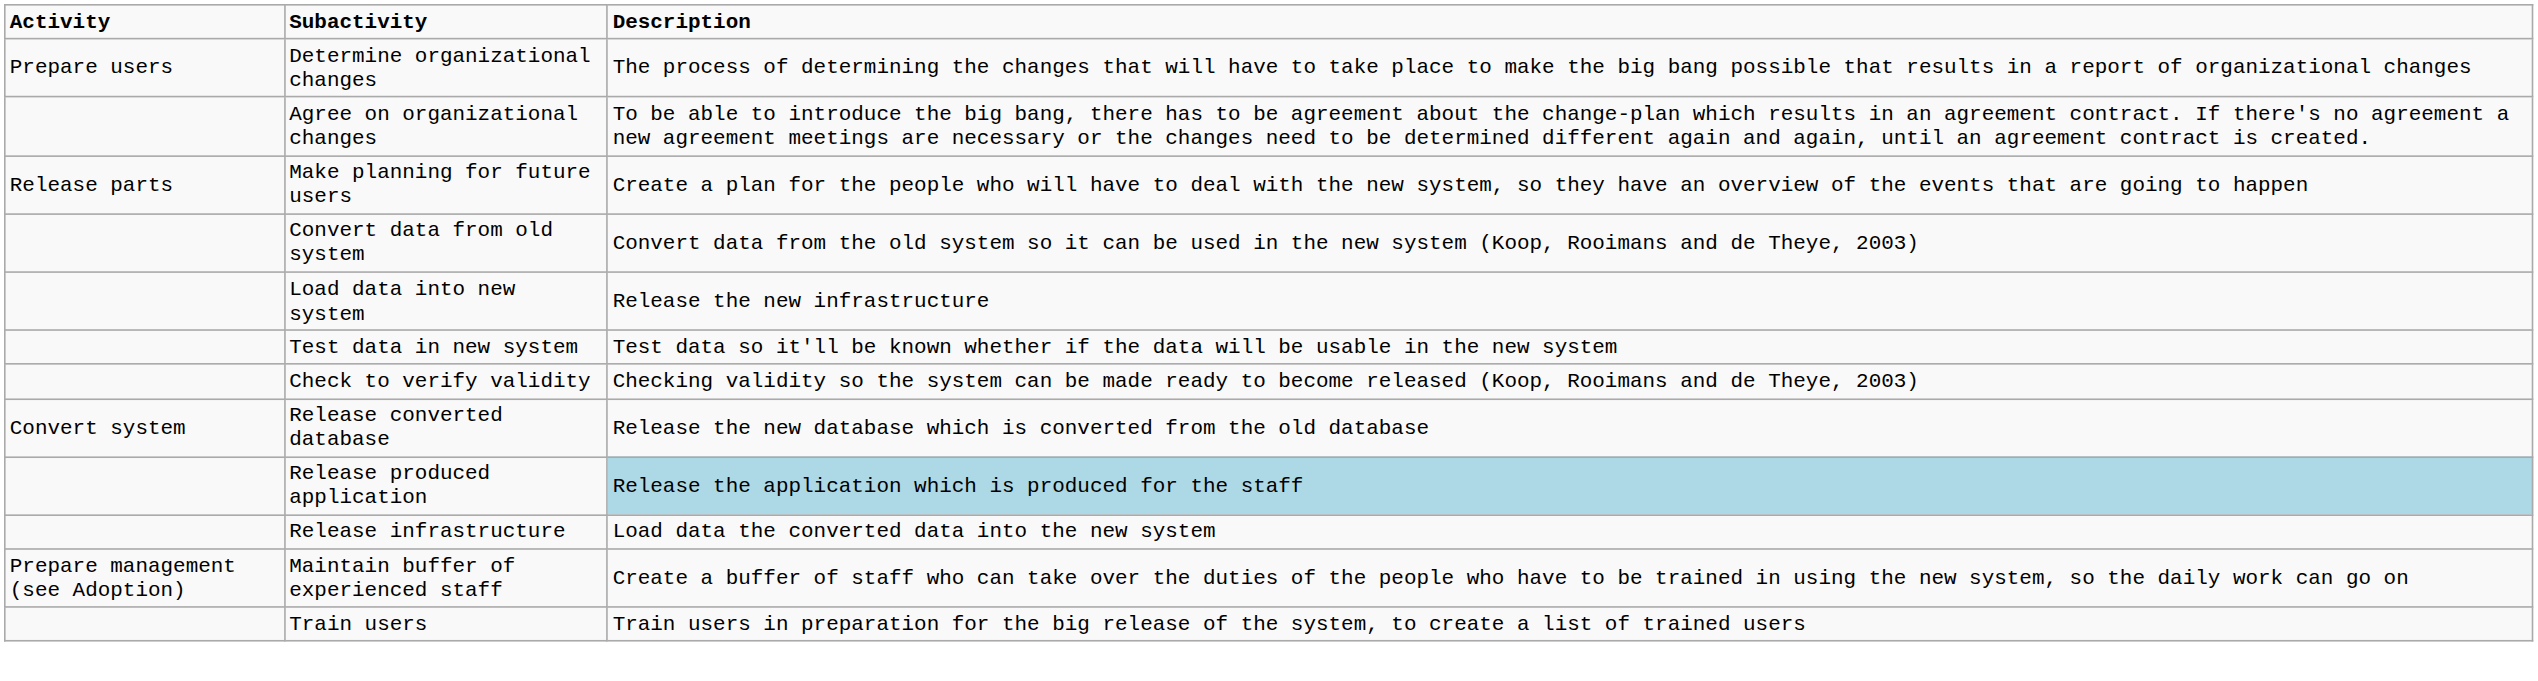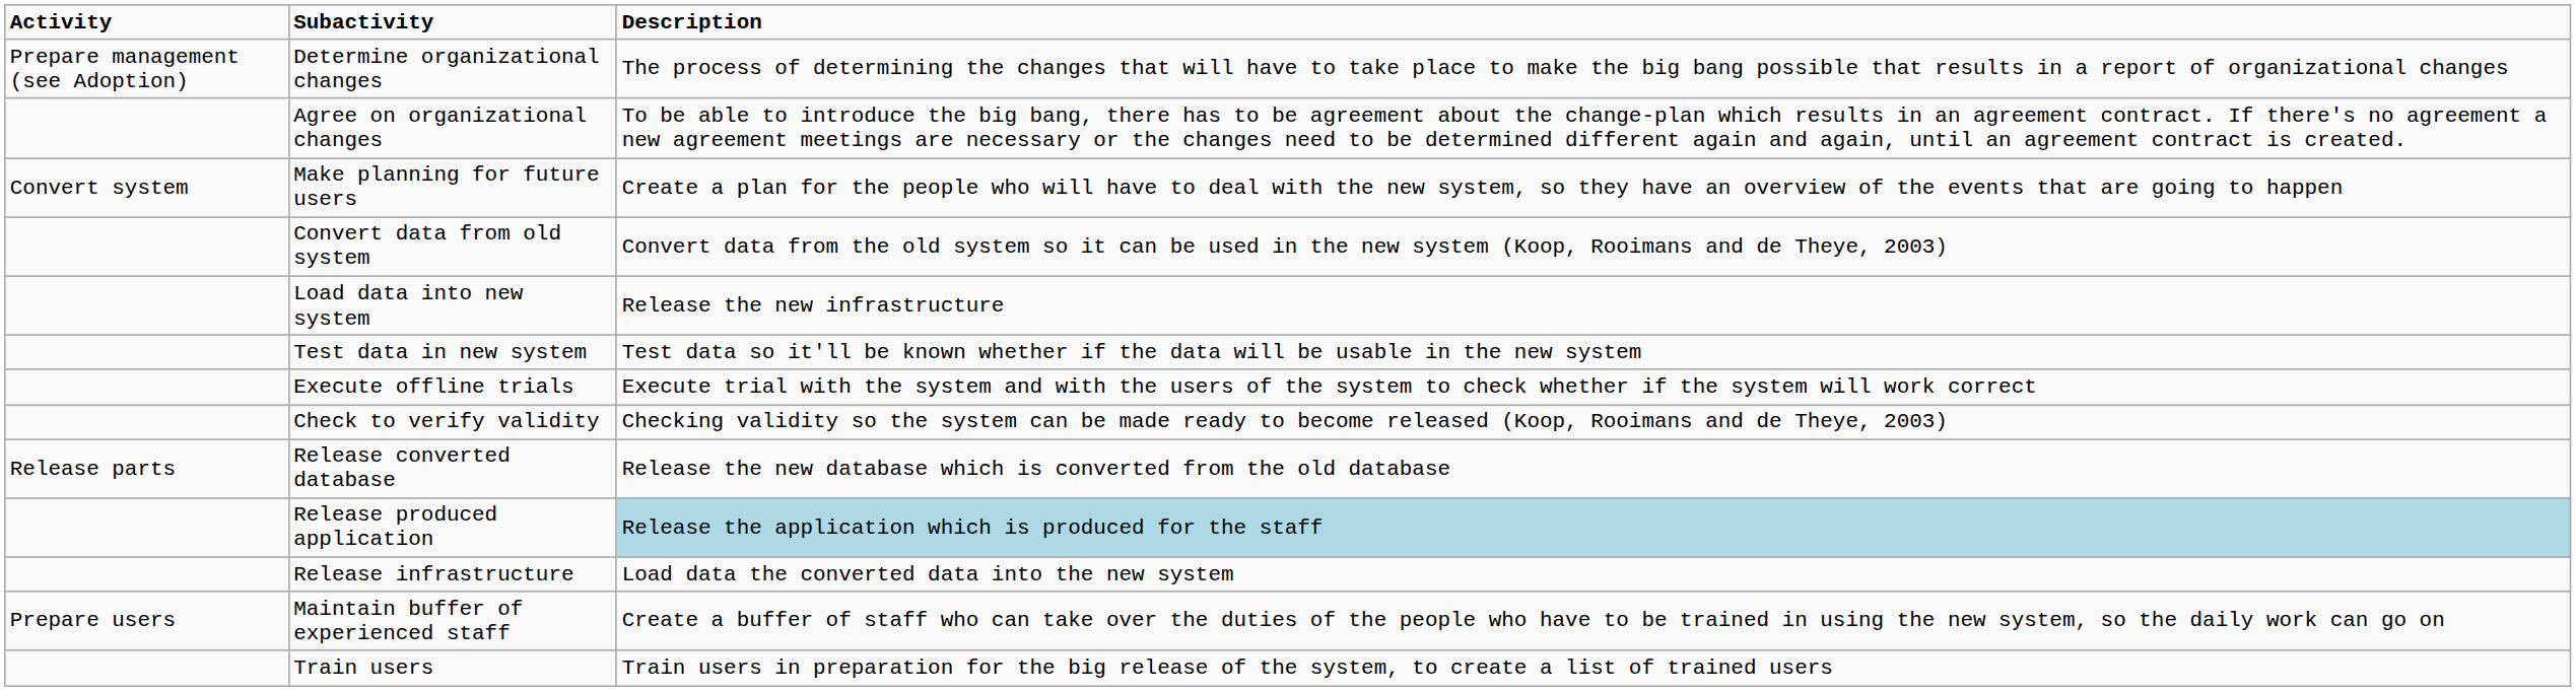Determine organizational changes | Activity: Prepare users -> Prepare management (see Adoption)
Make planning for future users | Activity: Release parts -> Convert system
+ row: Execute offline trials | Execute trial with the system and with the users of the system to check whether if the system will work correct
Release converted database | Activity: Convert system -> Release parts
Maintain buffer of experienced staff | Activity: Prepare management (see Adoption) -> Prepare users
